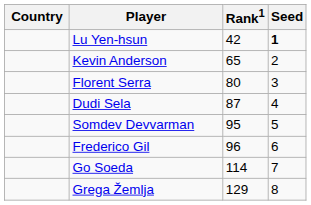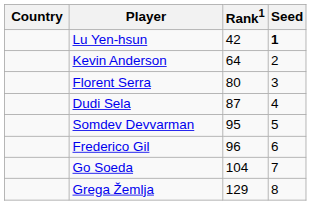Kevin Anderson | Rank1: 65 -> 64
Go Soeda | Rank1: 114 -> 104
